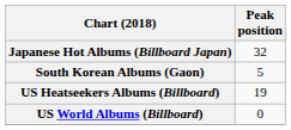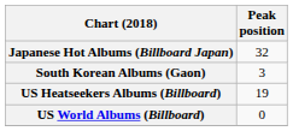South Korean Albums (Gaon) | Peak position: 5 -> 3
